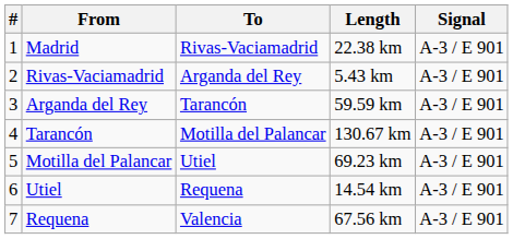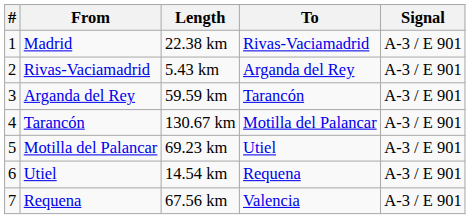columns swapped: To <-> Length
